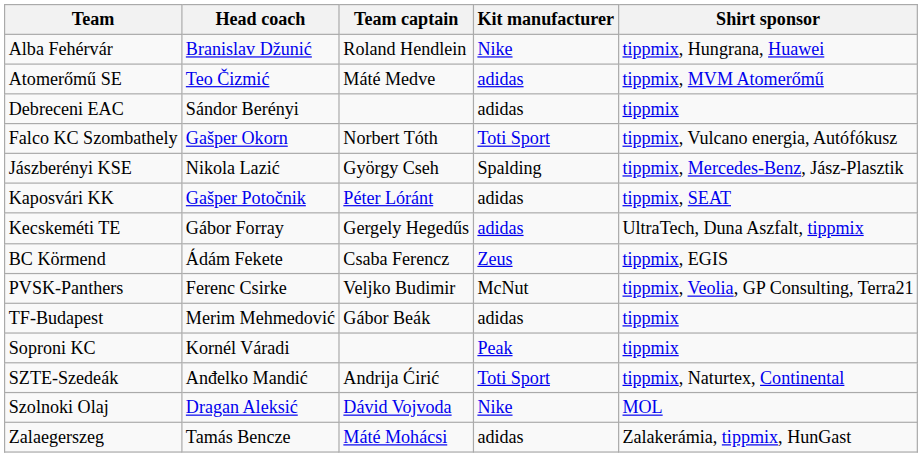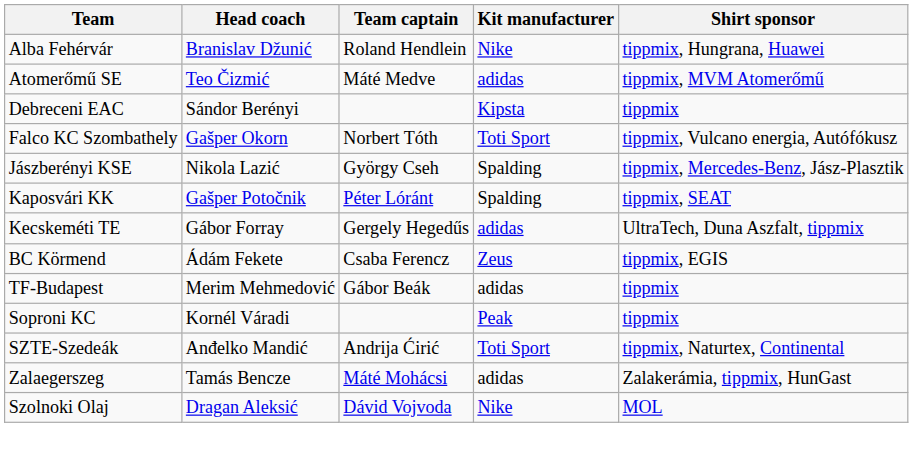Debreceni EAC | Kit manufacturer: adidas -> Kipsta
Kaposvári KK | Kit manufacturer: adidas -> Spalding
- row: PVSK-Panthers | Ferenc Csirke | Veljko Budimir | McNut | tippmix, Veolia, GP Consulting, Terra21
rows swapped: Szolnoki Olaj <-> Zalaegerszeg
